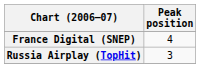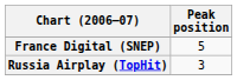France Digital (SNEP) | Peak position: 4 -> 5
